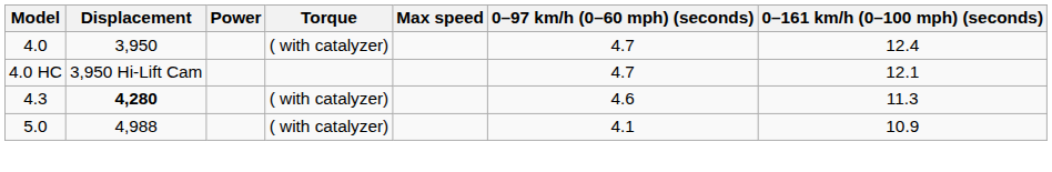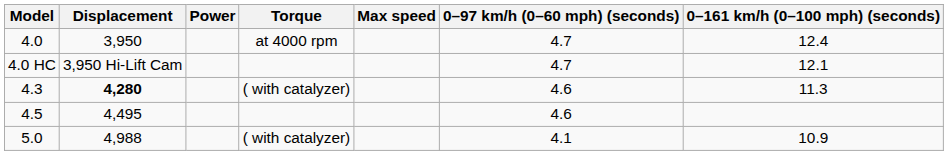4.0 | Torque: ( with catalyzer) -> at 4000 rpm
+ row: 4.5 | 4,495 | 4.6
